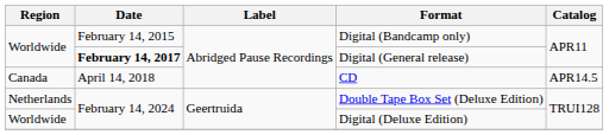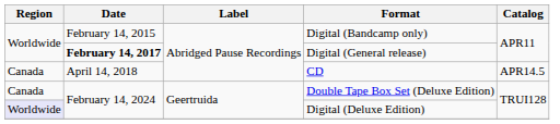Double Tape Box Set (Deluxe Edition) | Region: Netherlands -> Canada
Digital (Deluxe Edition) | Region: no background -> lavender background
